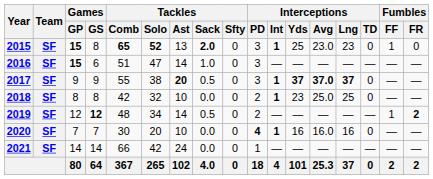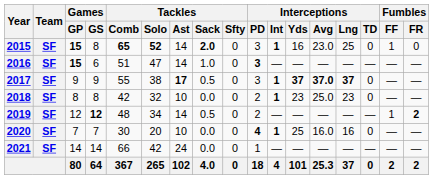2015 | Tackles / Ast: 13 -> 14
2015 | Interceptions / Yds: 25 -> 16
2015 | Interceptions / Lng: 23 -> 25
2016 | Interceptions / PD: normal -> bold
2017 | Tackles / Ast: 20 -> 17
2018 | Interceptions / Lng: 25 -> 23
2020 | Interceptions / Yds: 16 -> 25
